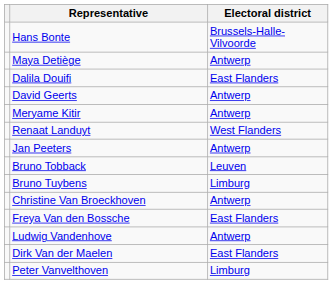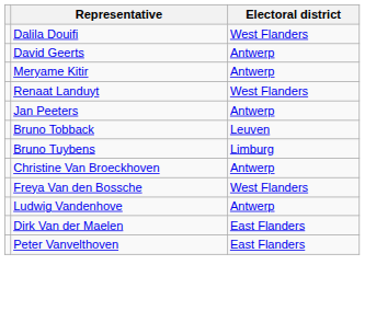- row: Hans Bonte | Brussels-Halle-Vilvoorde
- row: Maya Detiège | Antwerp
Dalila Douifi | Electoral district: East Flanders -> West Flanders
Freya Van den Bossche | Electoral district: East Flanders -> West Flanders
Peter Vanvelthoven | Electoral district: Limburg -> East Flanders
